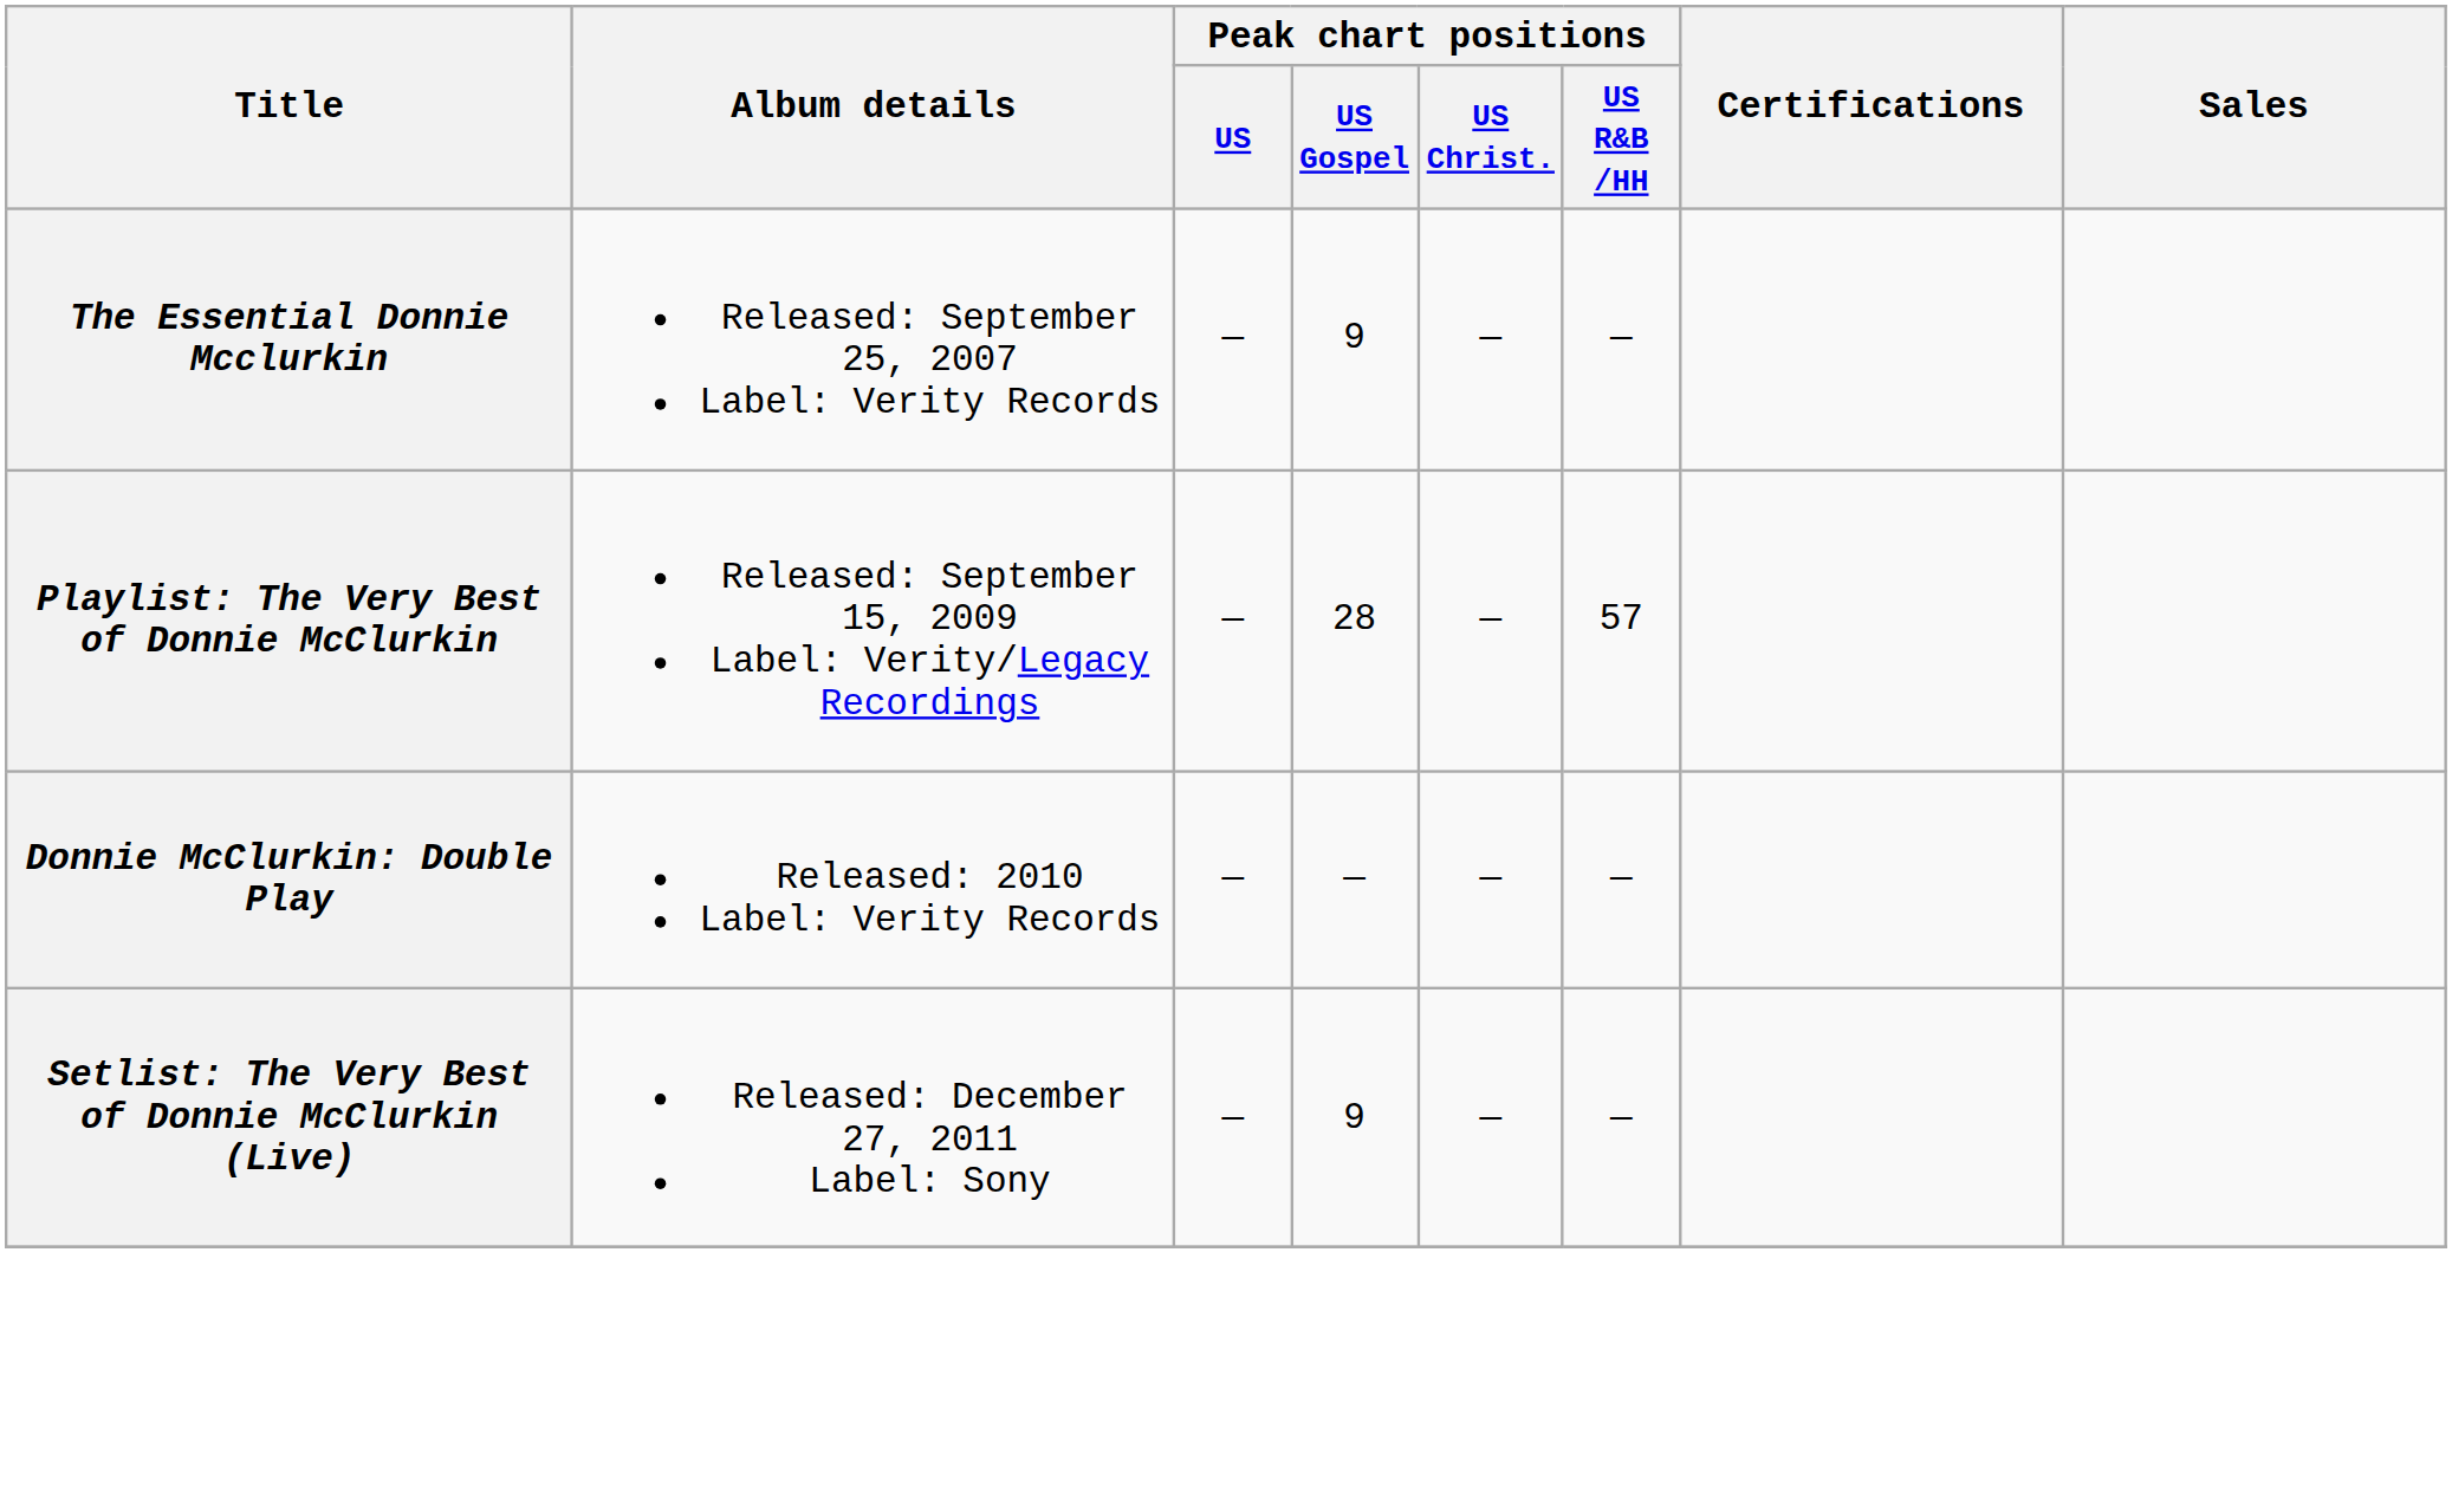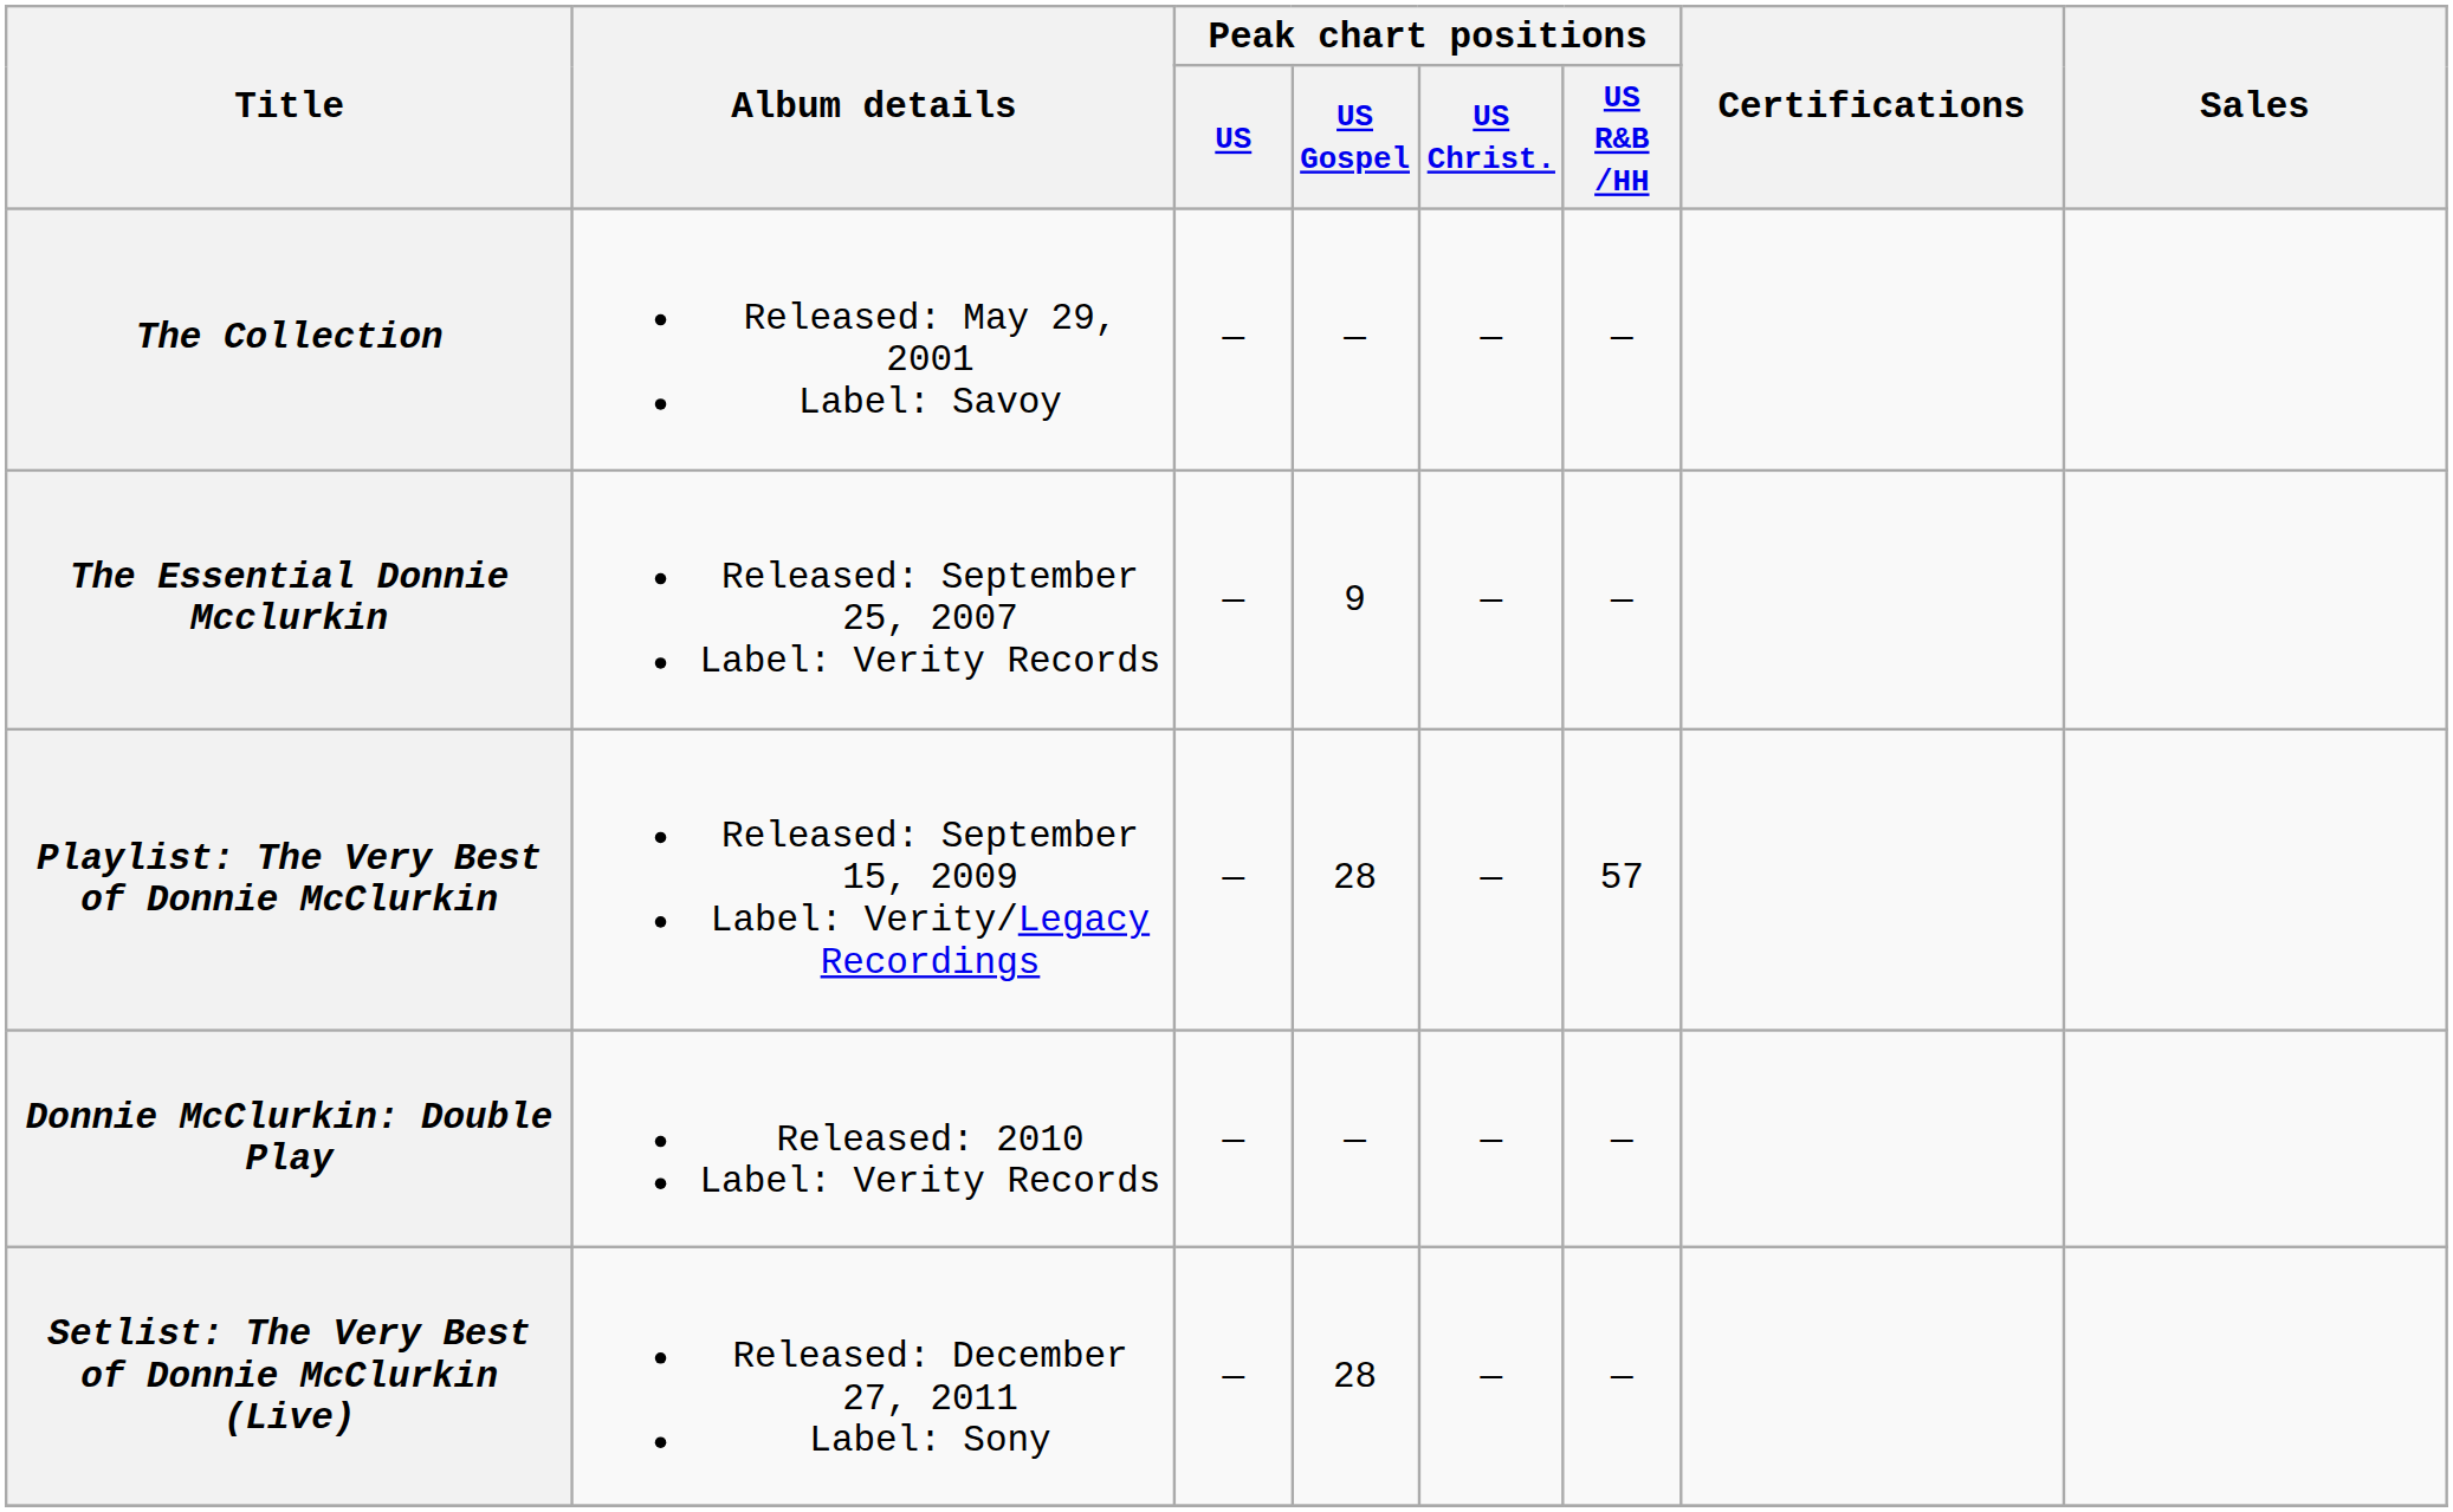+ row: The Collection | Released: May 29, 2001 Label: Savoy | — | — | — | —
Setlist: The Very Best of Donnie McClurkin (Live) | Peak chart positions / US Gospel: 9 -> 28
